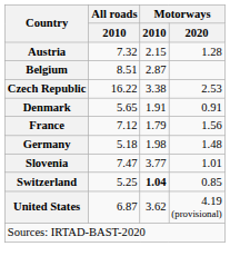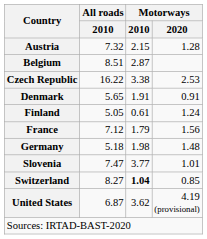+ row: Finland | 5.05 | 0.61 | 1.24
Switzerland | All roads / 2010: 5.25 -> 8.27
